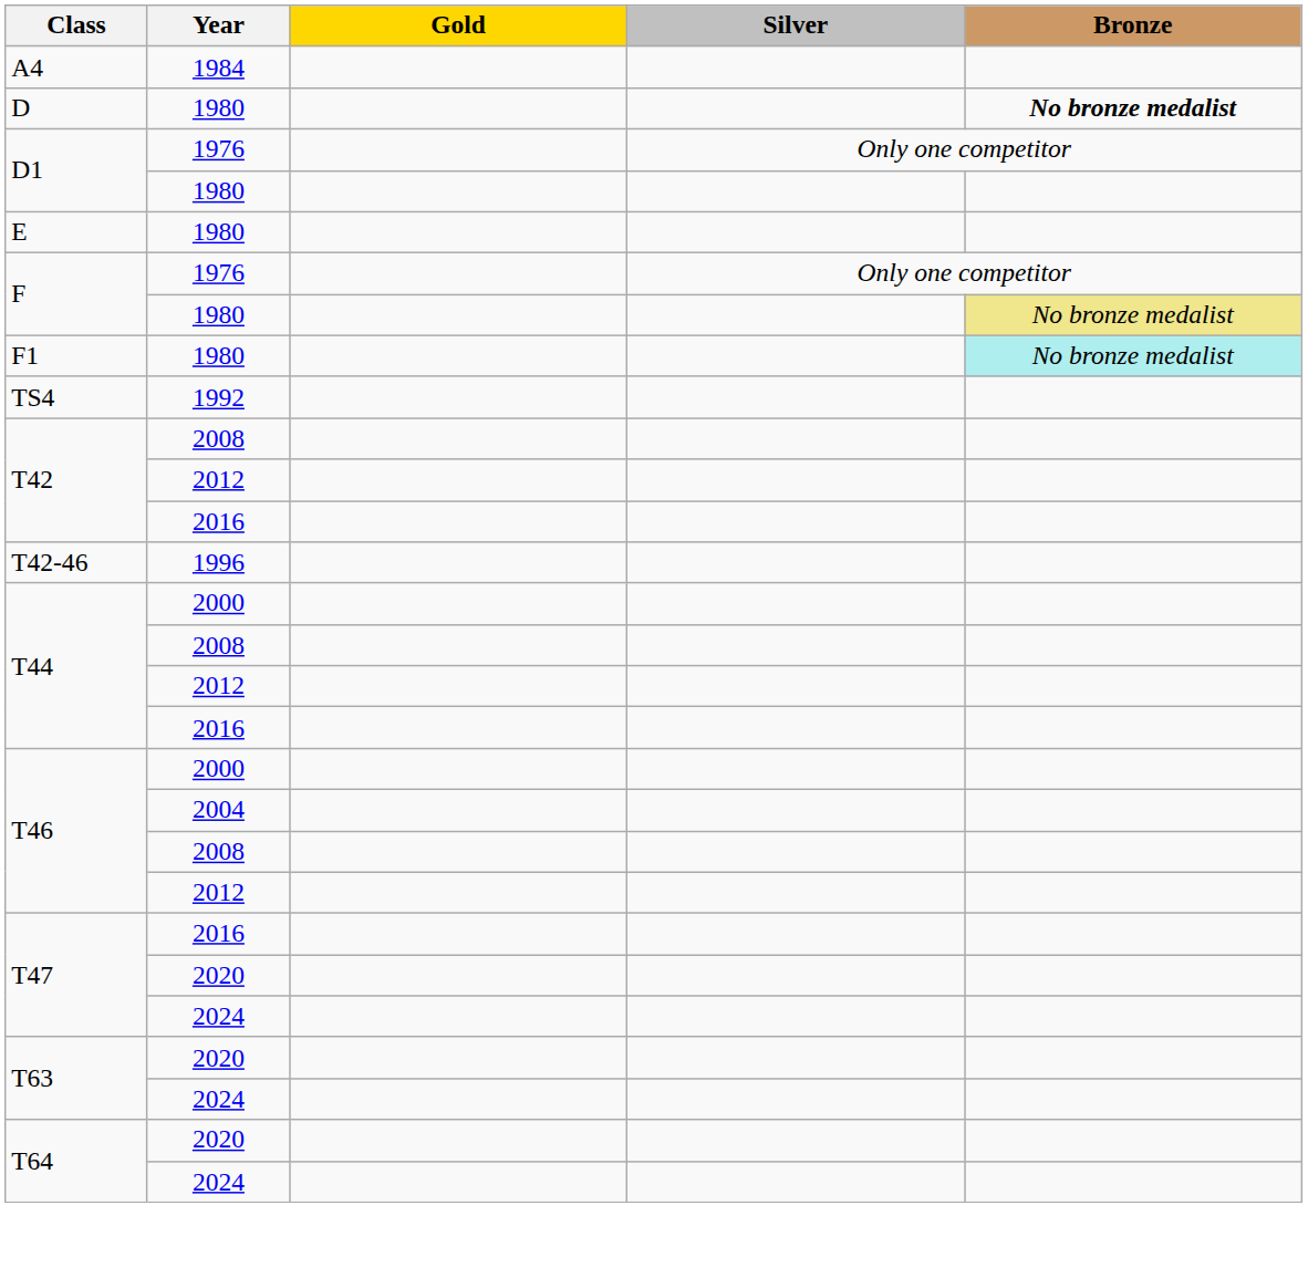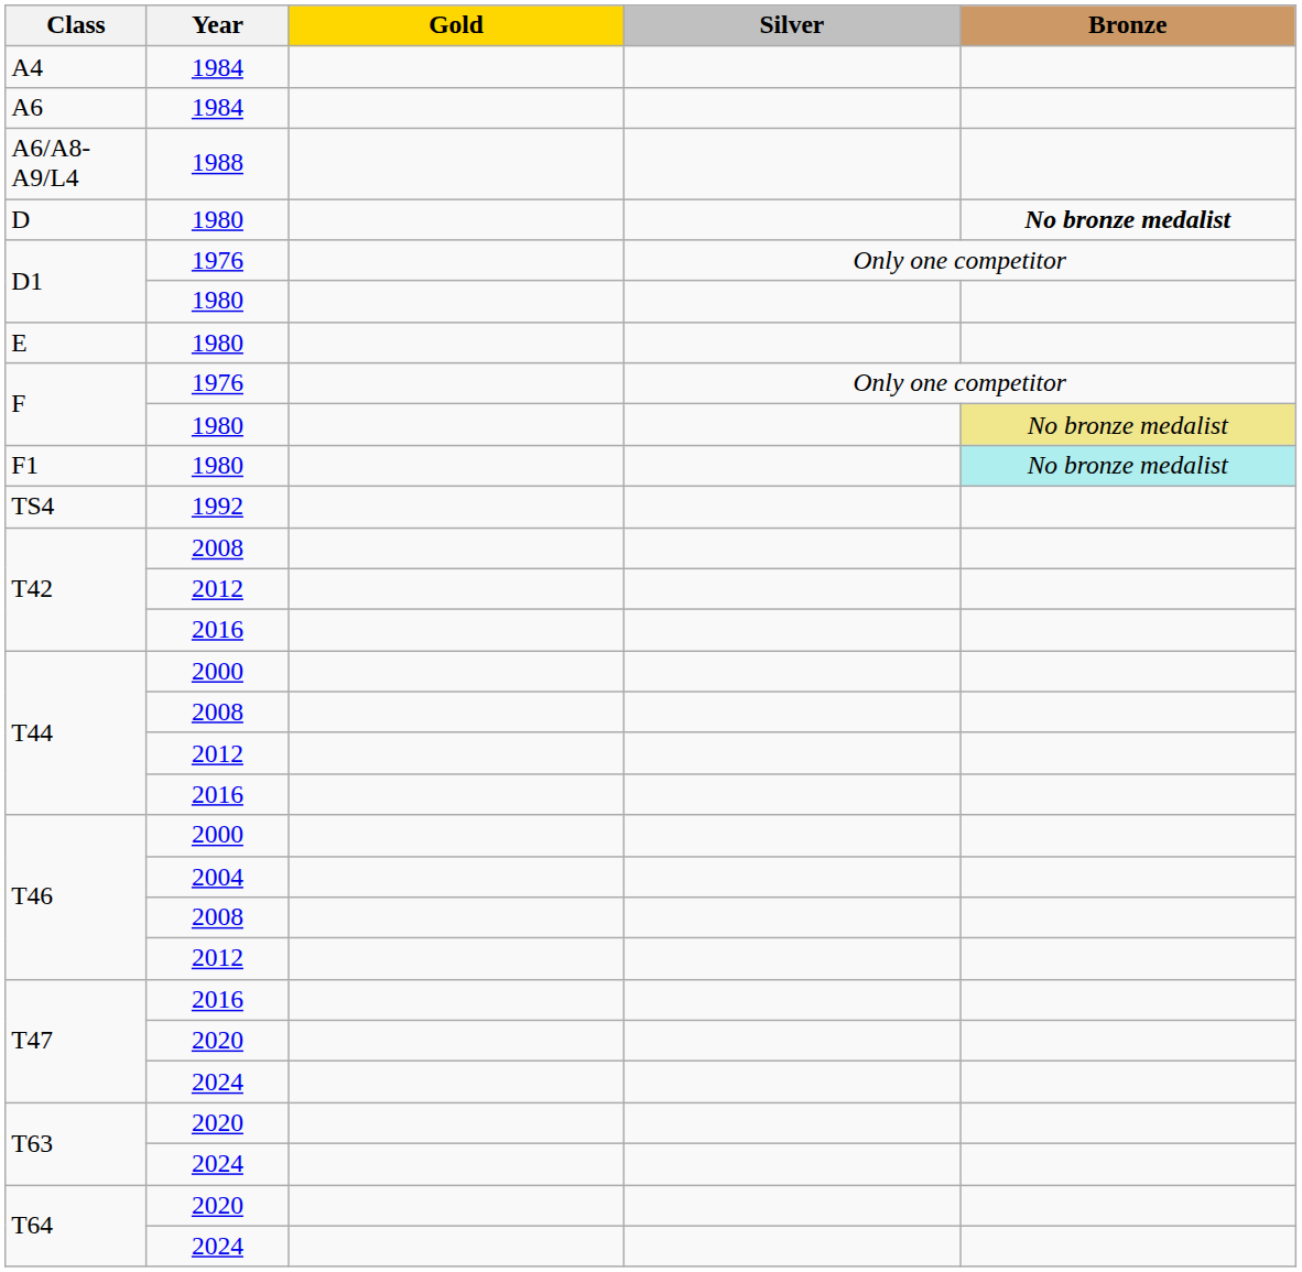+ row: A6 | 1984
+ row: A6/A8-A9/L4 | 1988
- row: T42-46 | 1996
